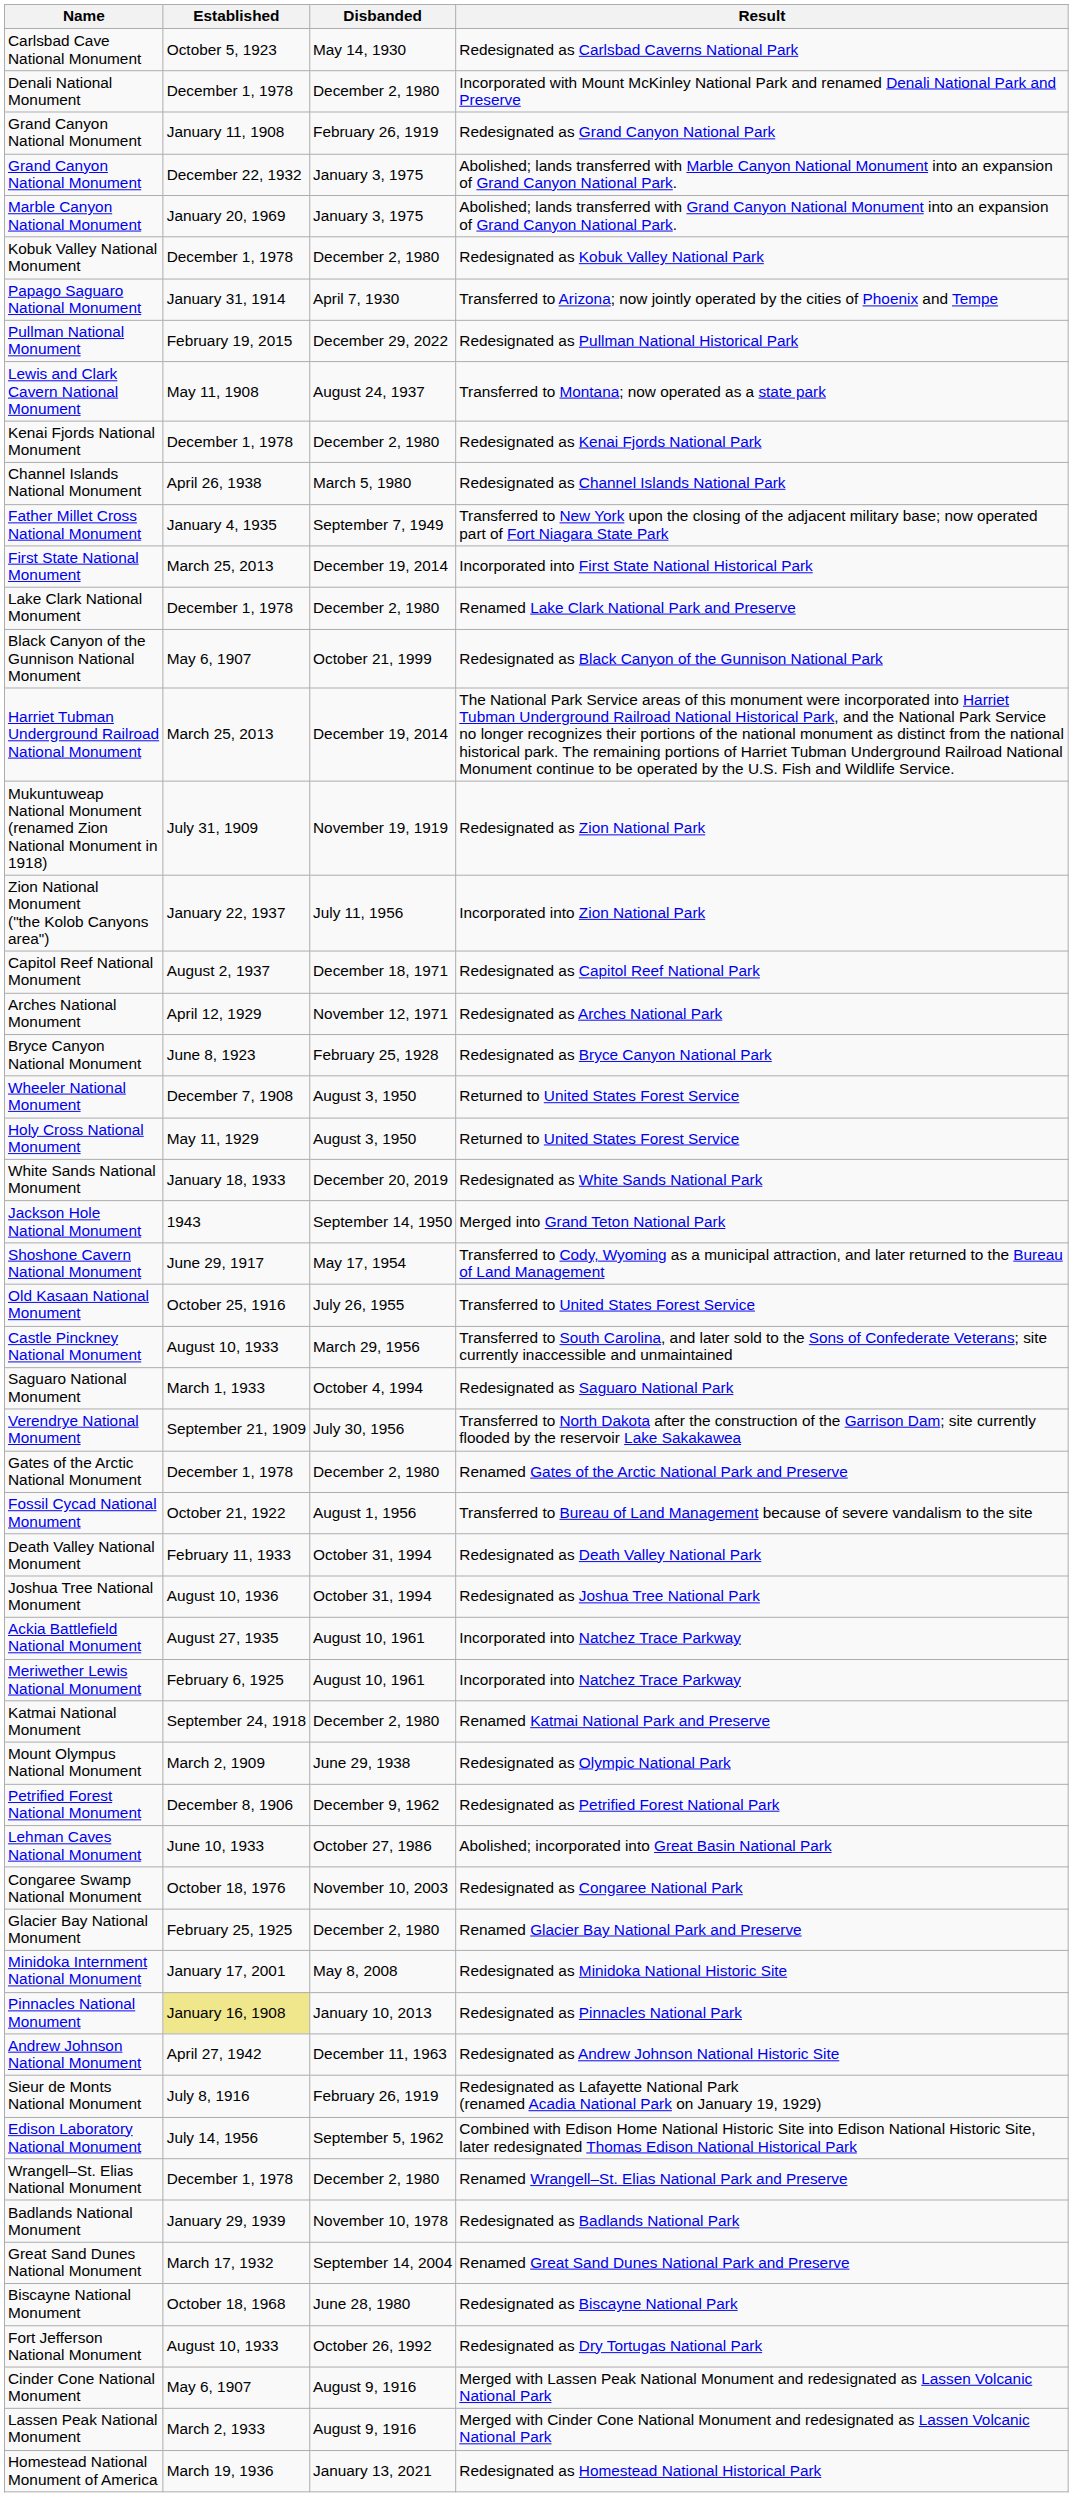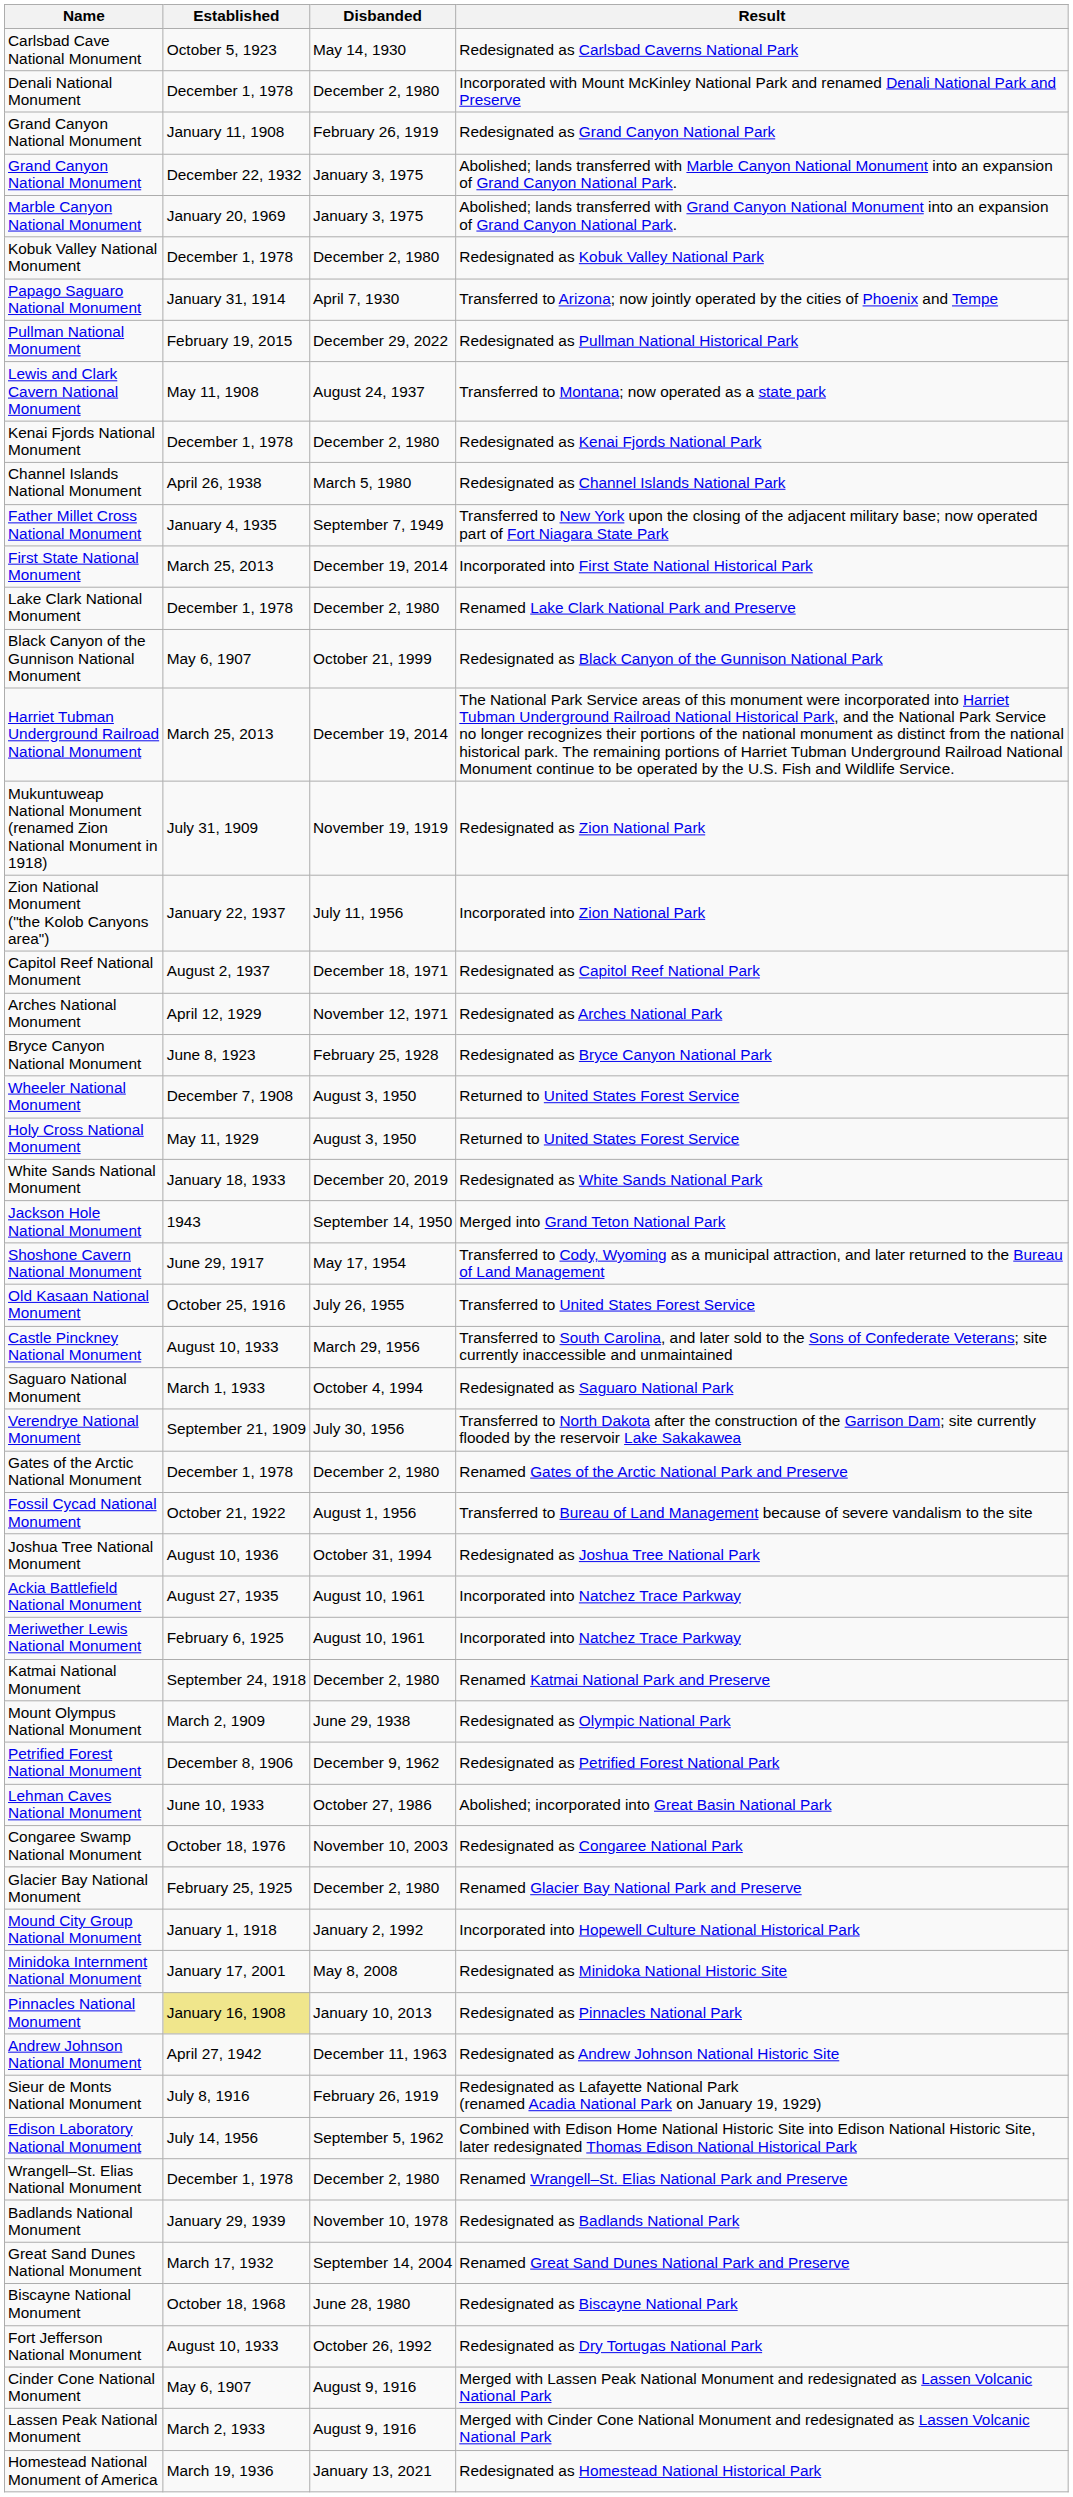- row: Death Valley National Monument | February 11, 1933 | October 31, 1994 | Redesignated as Death Valley National Park
+ row: Mound City Group National Monument | January 1, 1918 | January 2, 1992 | Incorporated into Hopewell Culture National Historical Park
